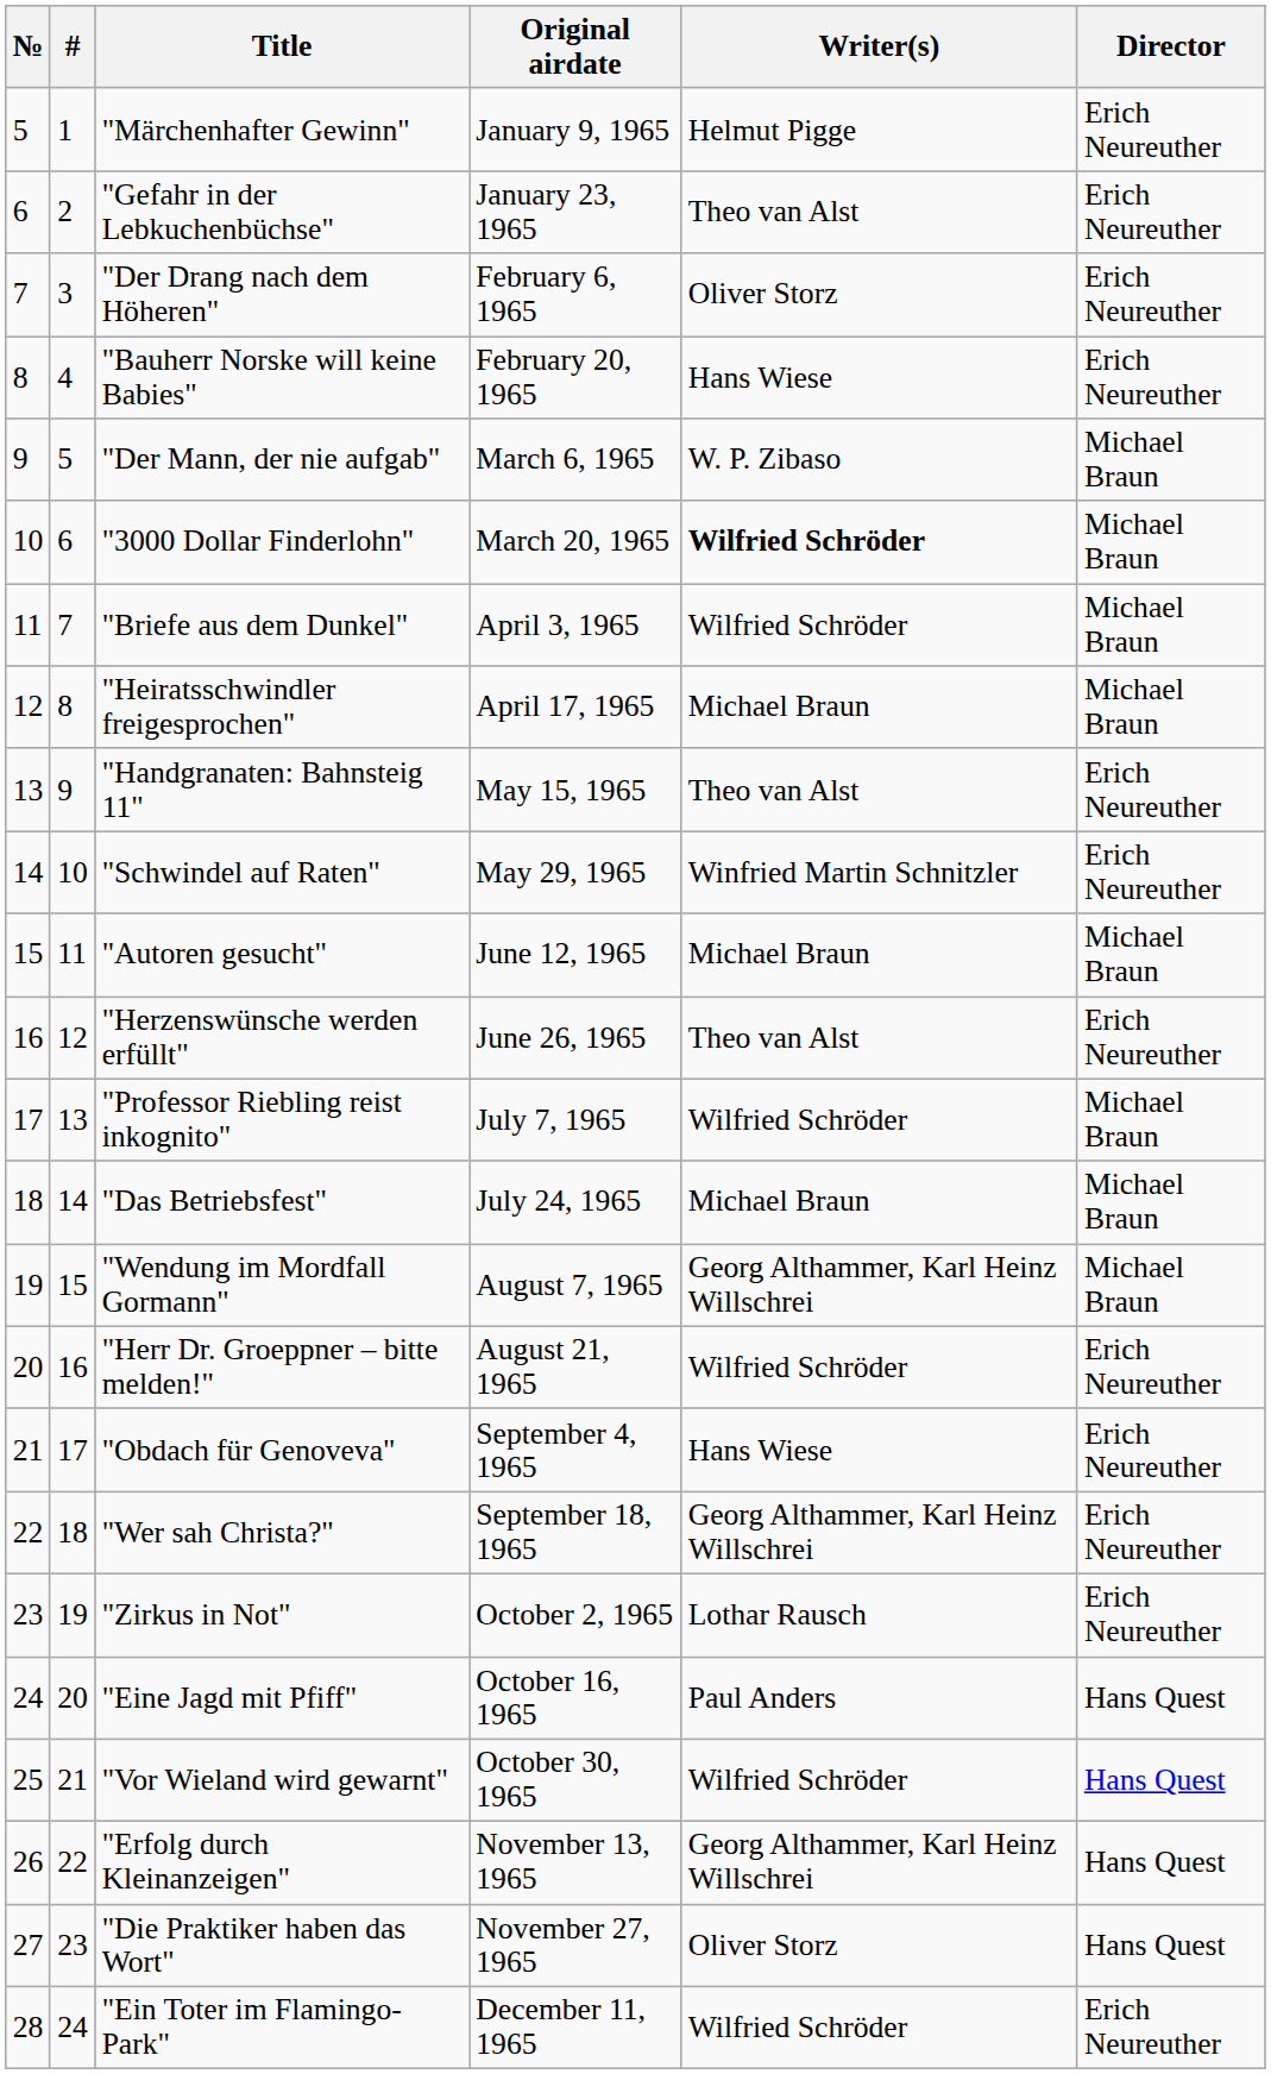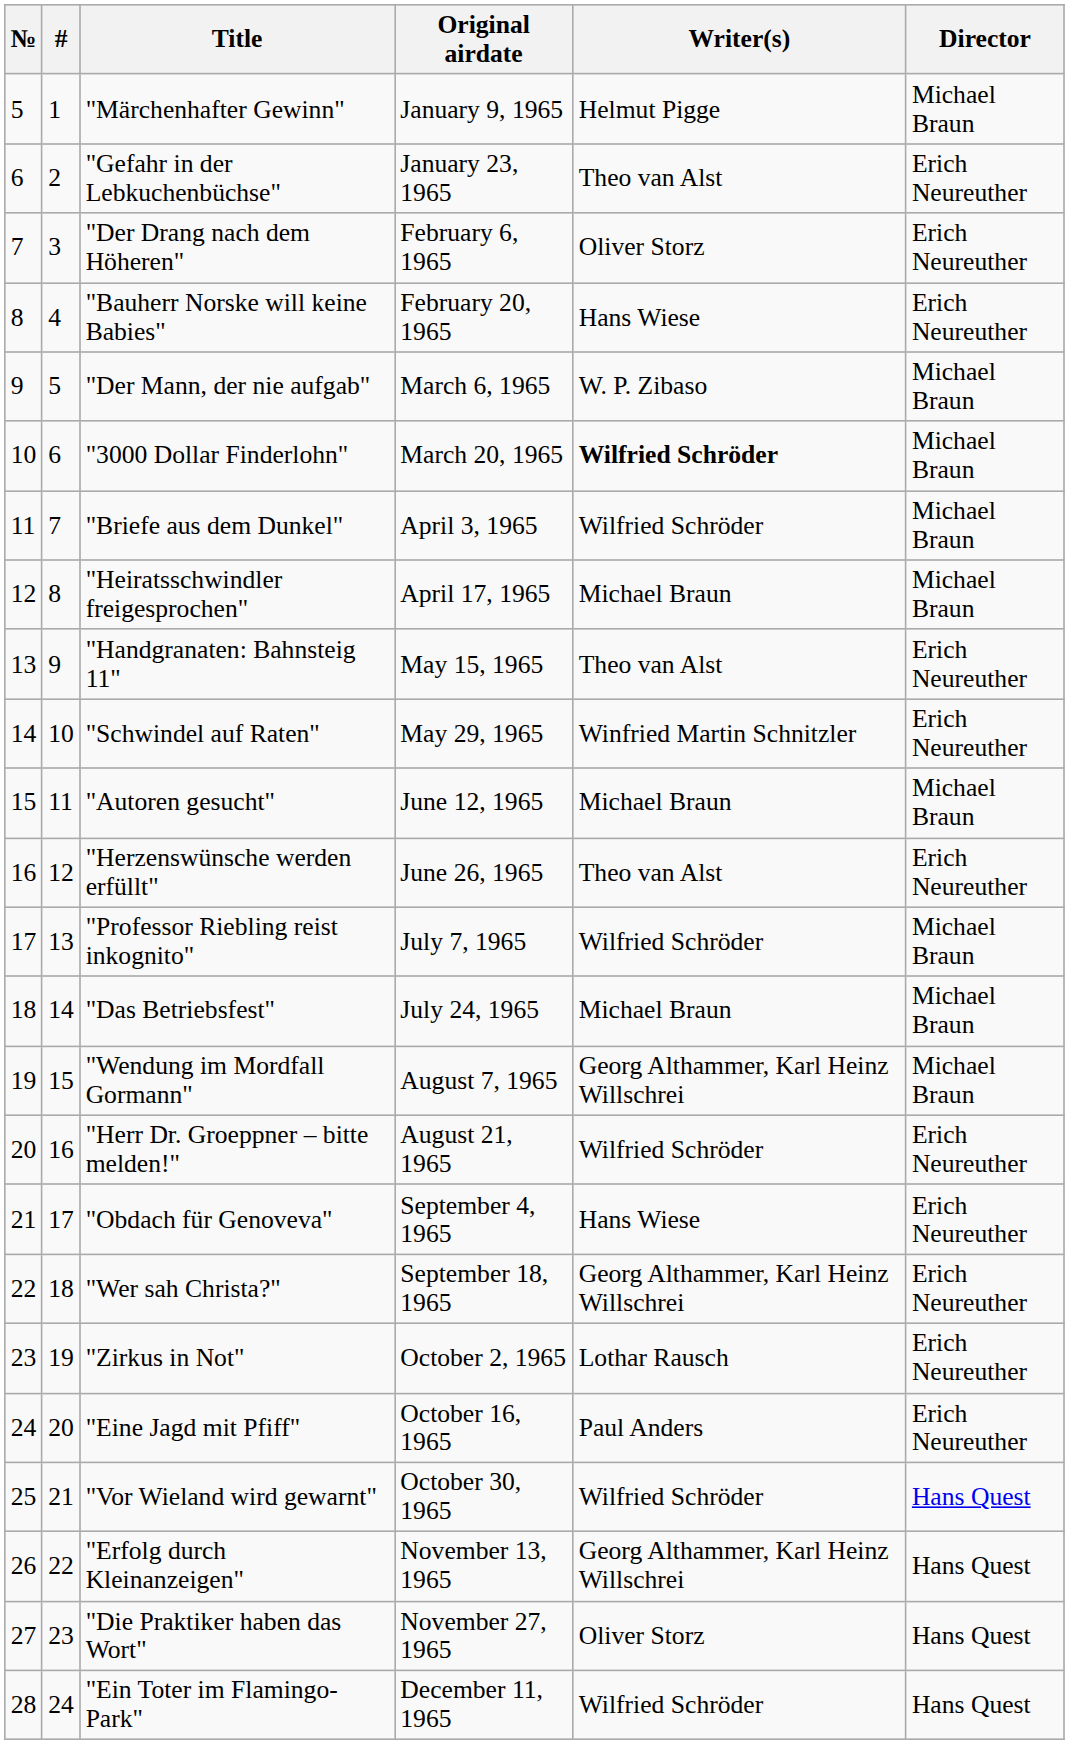"Märchenhafter Gewinn" | Director: Erich Neureuther -> Michael Braun
"Eine Jagd mit Pfiff" | Director: Hans Quest -> Erich Neureuther
"Ein Toter im Flamingo-Park" | Director: Erich Neureuther -> Hans Quest
